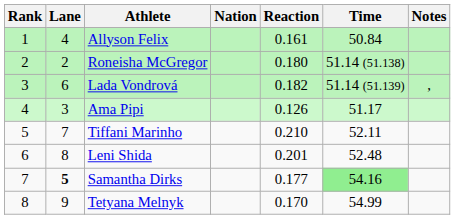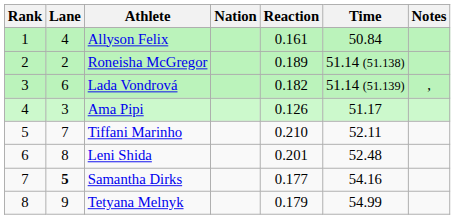Roneisha McGregor | Reaction: 0.180 -> 0.189
Samantha Dirks | Time: lightgreen background -> no background
Tetyana Melnyk | Reaction: 0.170 -> 0.179
